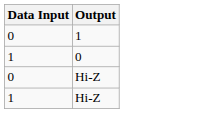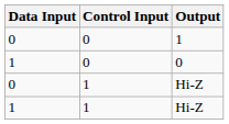+ column: Control Input | 0 | 0 | 1 | 1
